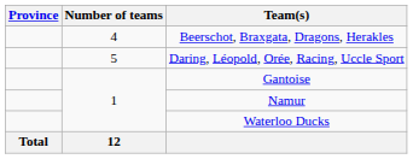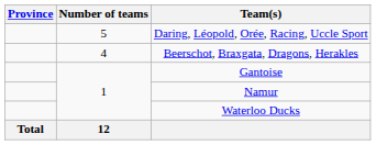rows swapped: Daring, Léopold, Orée, Racing, Uccle Sport <-> Beerschot, Braxgata, Dragons, Herakles
